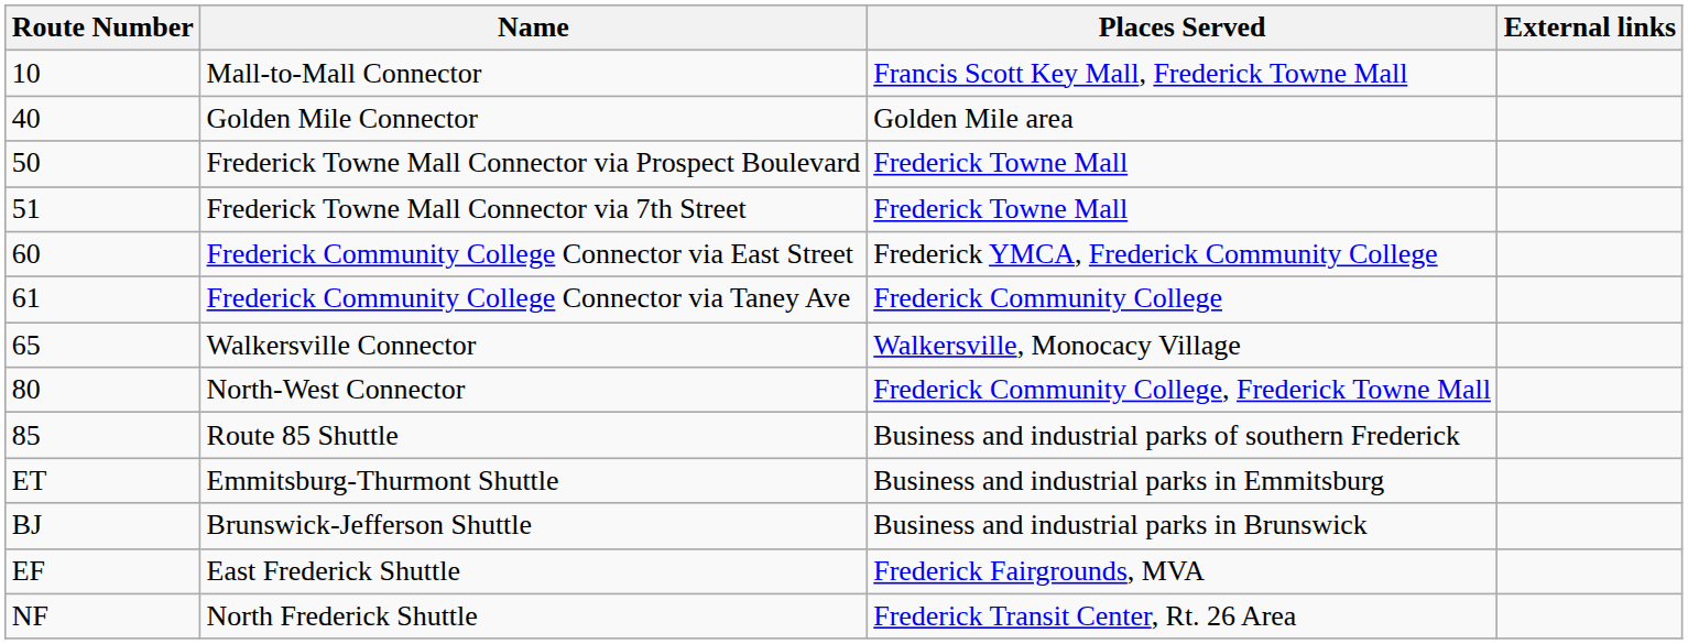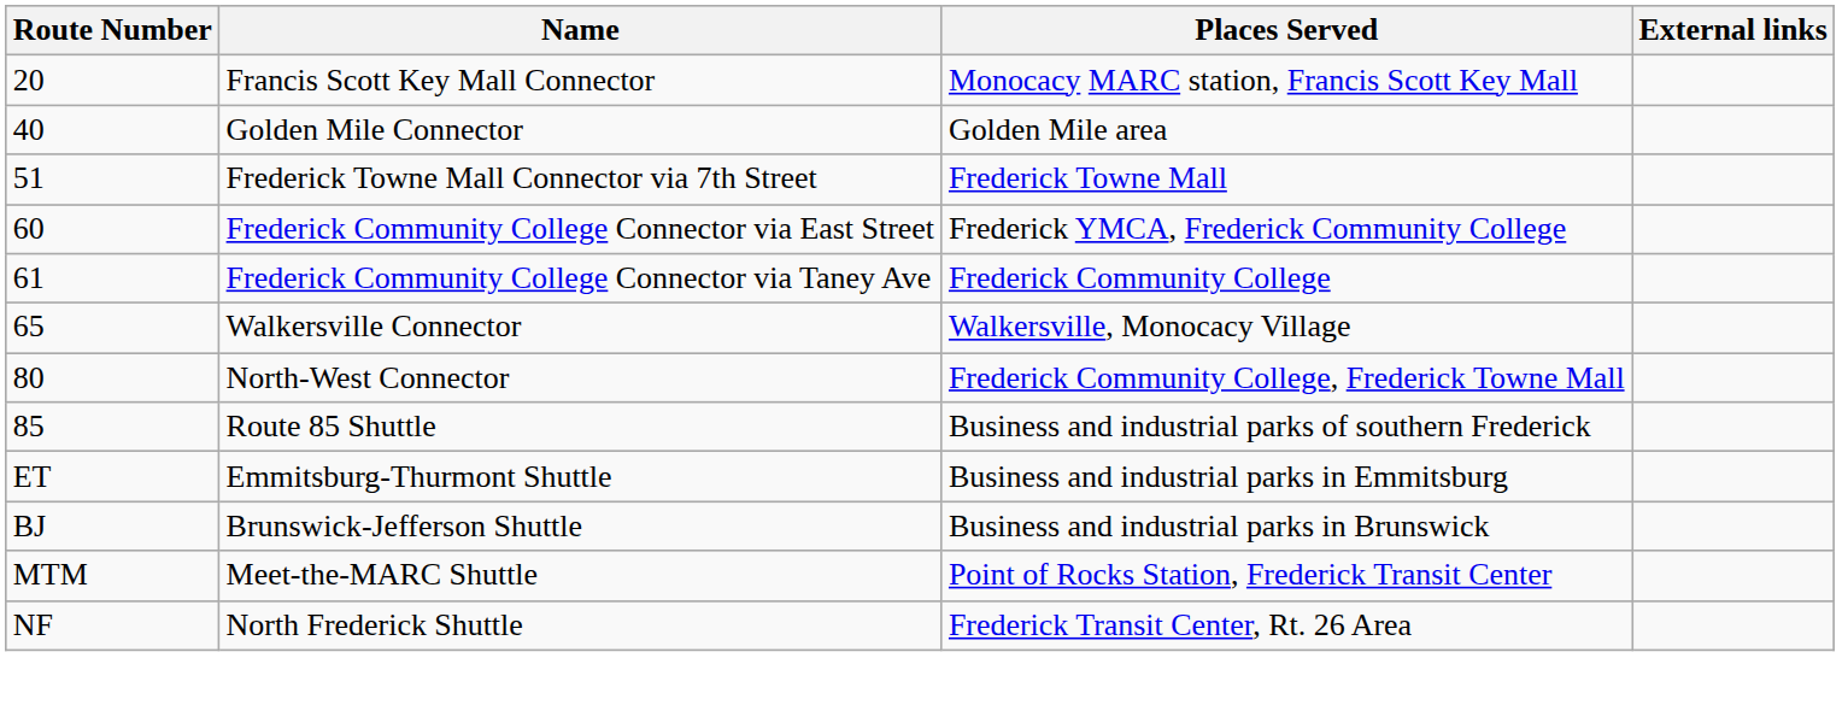- row: 10 | Mall-to-Mall Connector | Francis Scott Key Mall, Frederick Towne Mall
+ row: 20 | Francis Scott Key Mall Connector | Monocacy MARC station, Francis Scott Key Mall
- row: 50 | Frederick Towne Mall Connector via Prospect Boulevard | Frederick Towne Mall
- row: EF | East Frederick Shuttle | Frederick Fairgrounds, MVA
+ row: MTM | Meet-the-MARC Shuttle | Point of Rocks Station, Frederick Transit Center
